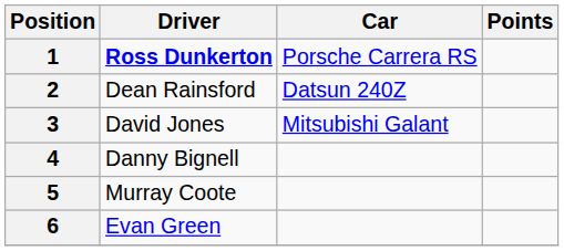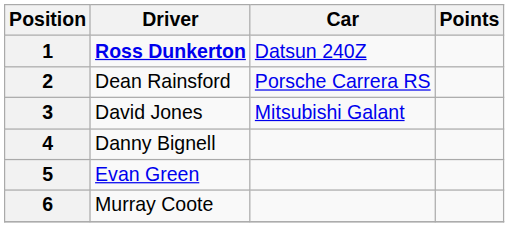1 | Car: Porsche Carrera RS -> Datsun 240Z
2 | Car: Datsun 240Z -> Porsche Carrera RS
5 | Driver: Murray Coote -> Evan Green
6 | Driver: Evan Green -> Murray Coote
